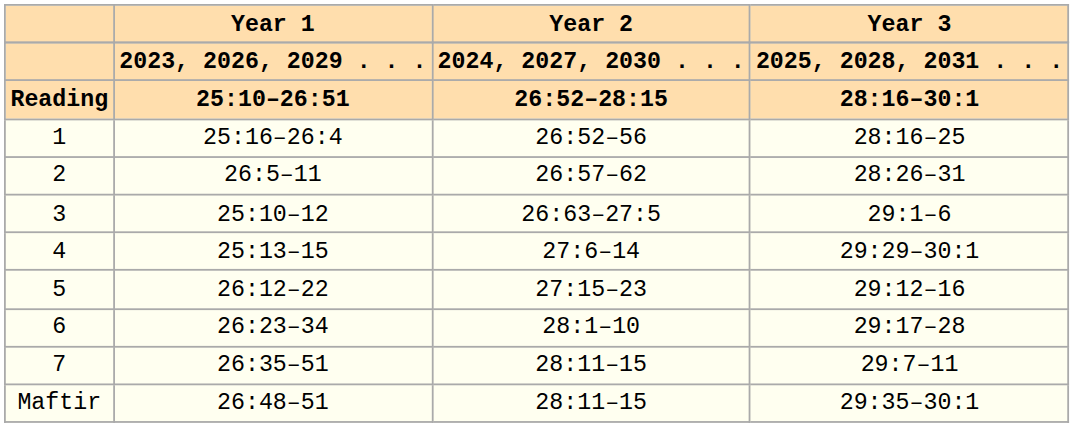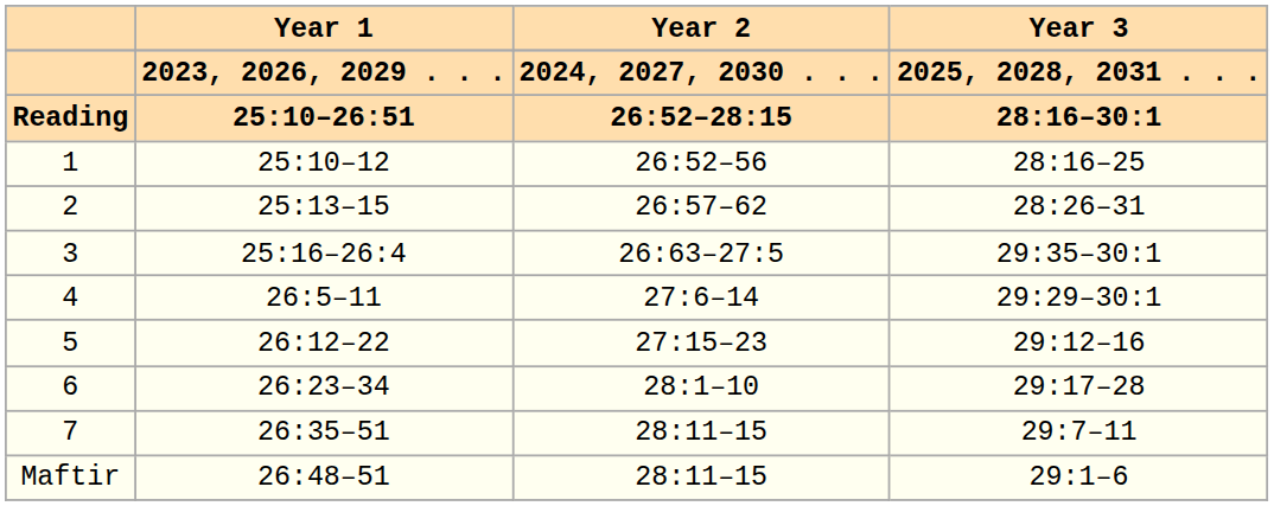1 | Year 1: 25:16–26:4 -> 25:10–12
2 | Year 1: 26:5–11 -> 25:13–15
3 | Year 1: 25:10–12 -> 25:16–26:4
3 | Year 3: 29:1–6 -> 29:35–30:1
4 | Year 1: 25:13–15 -> 26:5–11
Maftir | Year 3: 29:35–30:1 -> 29:1–6
